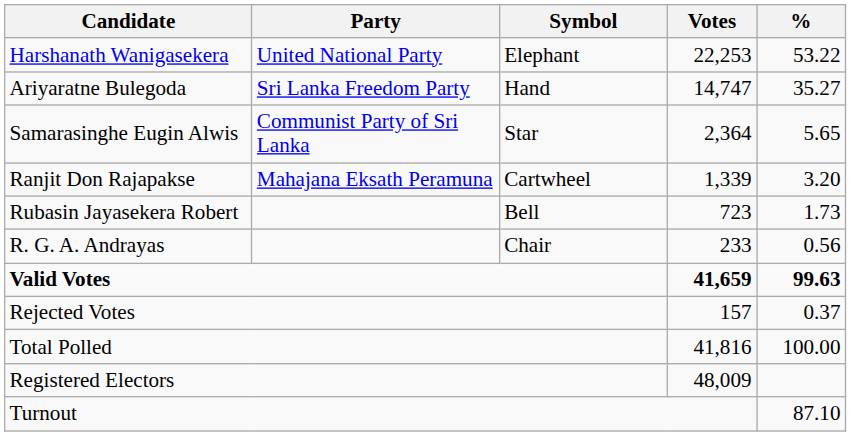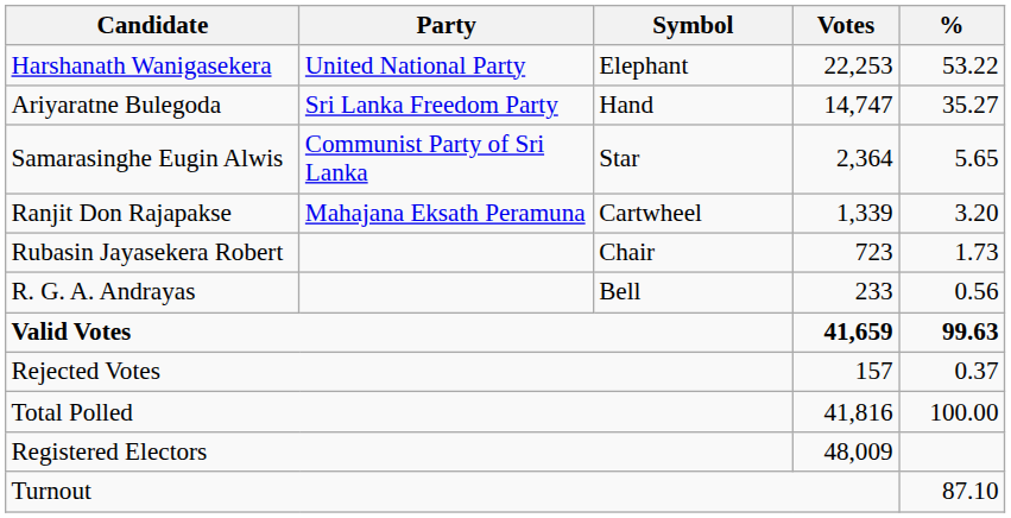Rubasin Jayasekera Robert | Symbol: Bell -> Chair
R. G. A. Andrayas | Symbol: Chair -> Bell
